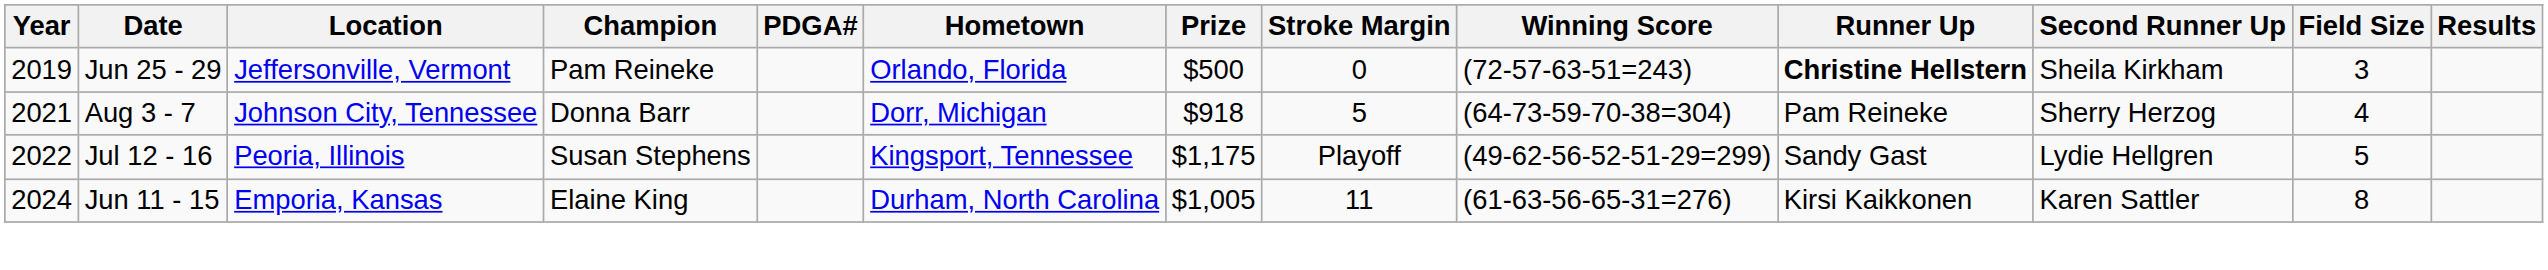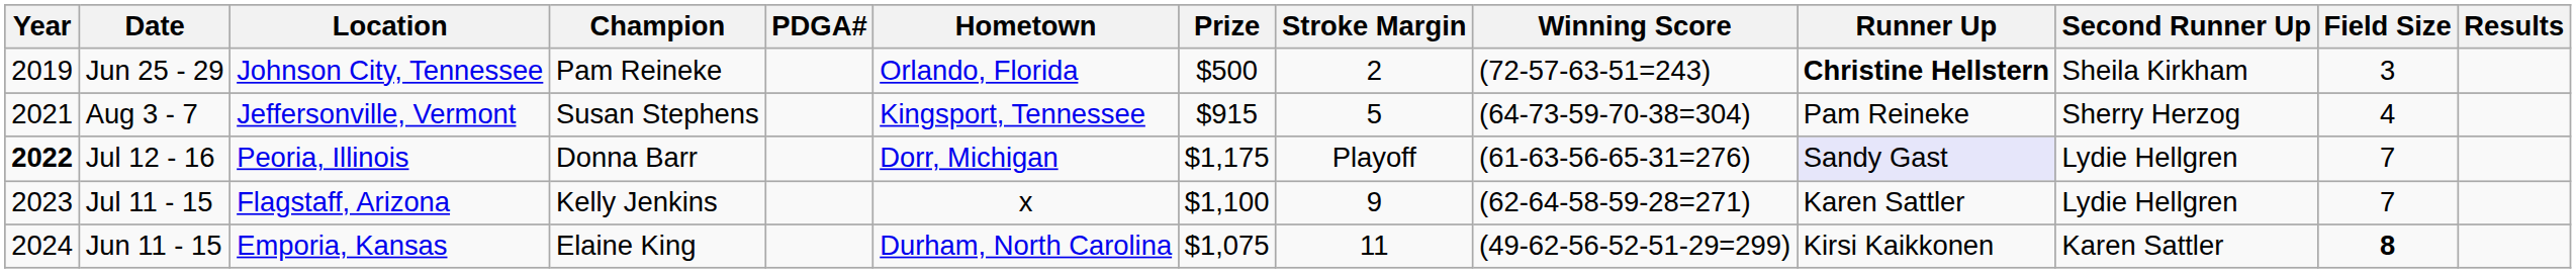Jun 25 - 29 | Location: Jeffersonville, Vermont -> Johnson City, Tennessee
Jun 25 - 29 | Stroke Margin: 0 -> 2
Aug 3 - 7 | Location: Johnson City, Tennessee -> Jeffersonville, Vermont
Aug 3 - 7 | Champion: Donna Barr -> Susan Stephens
Aug 3 - 7 | Hometown: Dorr, Michigan -> Kingsport, Tennessee
Aug 3 - 7 | Prize: $918 -> $915
Jul 12 - 16 | Year: normal -> bold
Jul 12 - 16 | Champion: Susan Stephens -> Donna Barr
Jul 12 - 16 | Hometown: Kingsport, Tennessee -> Dorr, Michigan
Jul 12 - 16 | Winning Score: (49-62-56-52-51-29=299) -> (61-63-56-65-31=276)
Jul 12 - 16 | Runner Up: no background -> lavender background
Jul 12 - 16 | Field Size: 5 -> 7
+ row: 2023 | Jul 11 - 15 | Flagstaff, Arizona | Kelly Jenkins | x | $1,100 | 9 | (62-64-58-59-28=271) | Karen Sattler | Lydie Hellgren | 7
Jun 11 - 15 | Prize: $1,005 -> $1,075
Jun 11 - 15 | Winning Score: (61-63-56-65-31=276) -> (49-62-56-52-51-29=299)
Jun 11 - 15 | Field Size: normal -> bold
